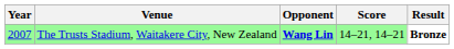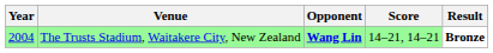The Trusts Stadium, Waitakere City, New Zealand | Year: 2007 -> 2004
